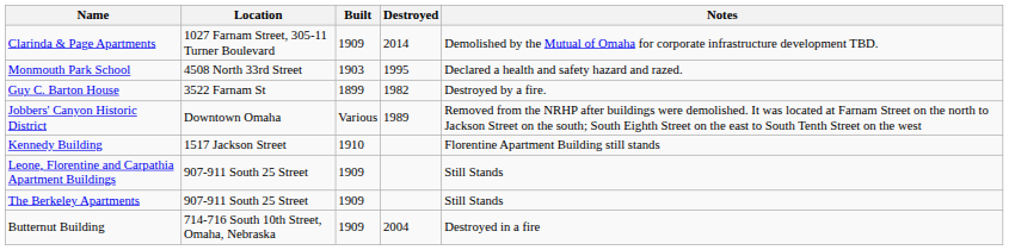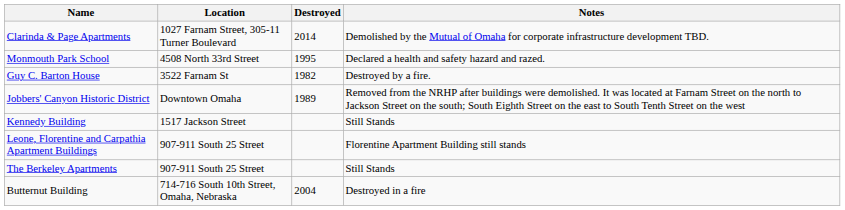- column: Built | 1909 | 1903 | 1899 | Various | 1910 | 1909 | 1909 | 1909
Kennedy Building | Notes: Florentine Apartment Building still stands -> Still Stands
Leone, Florentine and Carpathia Apartment Buildings | Notes: Still Stands -> Florentine Apartment Building still stands
